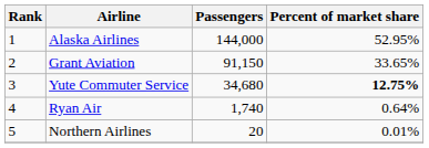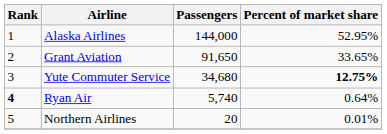Grant Aviation | Passengers: 91,150 -> 91,650
Ryan Air | Rank: normal -> bold
Ryan Air | Passengers: 1,740 -> 5,740
